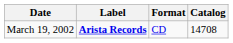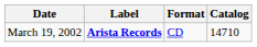March 19, 2002 | Catalog: 14708 -> 14710
